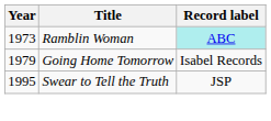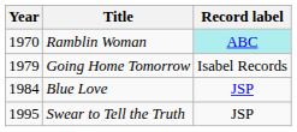Ramblin Woman | Year: 1973 -> 1970
+ row: 1984 | Blue Love | JSP
